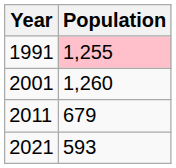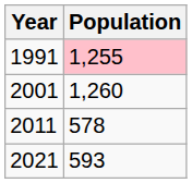2011 | Population: 679 -> 578
